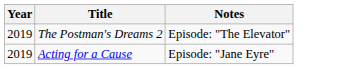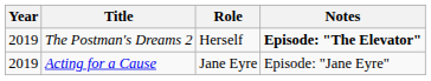+ column: Role | Herself | Jane Eyre
The Postman's Dreams 2 | Notes: normal -> bold
